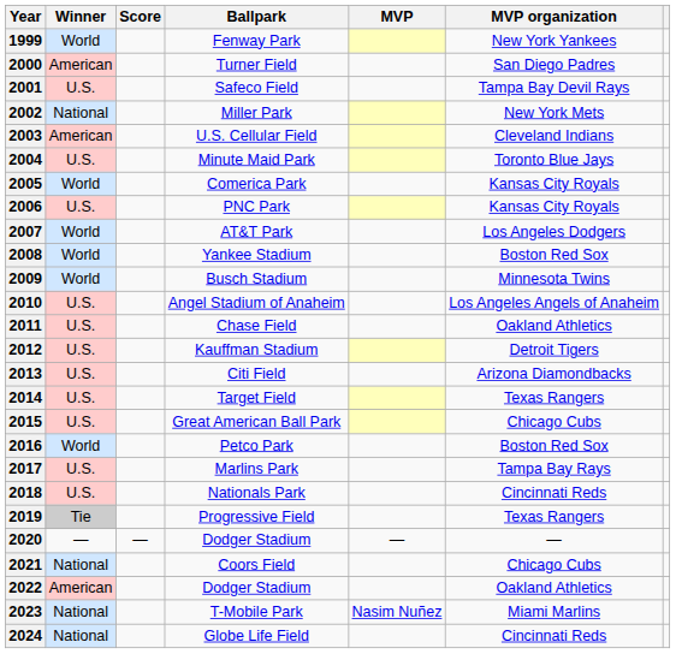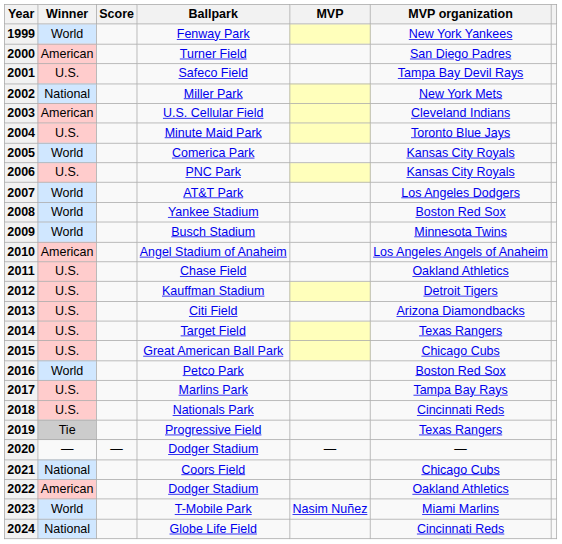2010 | Winner: U.S. -> American
2023 | Winner: National -> World
